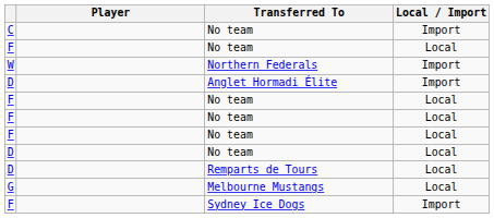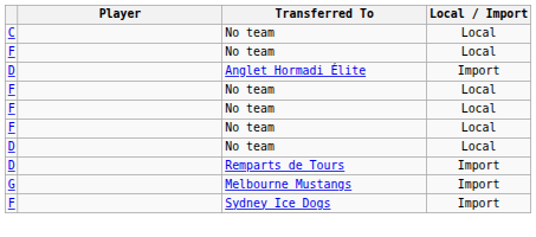C / No team | Local / Import: Import -> Local
- row: W | Northern Federals | Import
Remparts de Tours | Local / Import: Local -> Import
Melbourne Mustangs | Local / Import: Local -> Import
